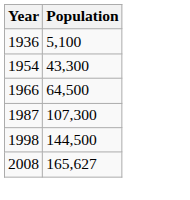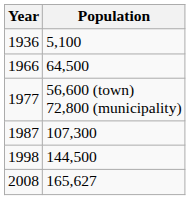- row: 1954 | 43,300
+ row: 1977 | 56,600 (town) 72,800 (municipality)
